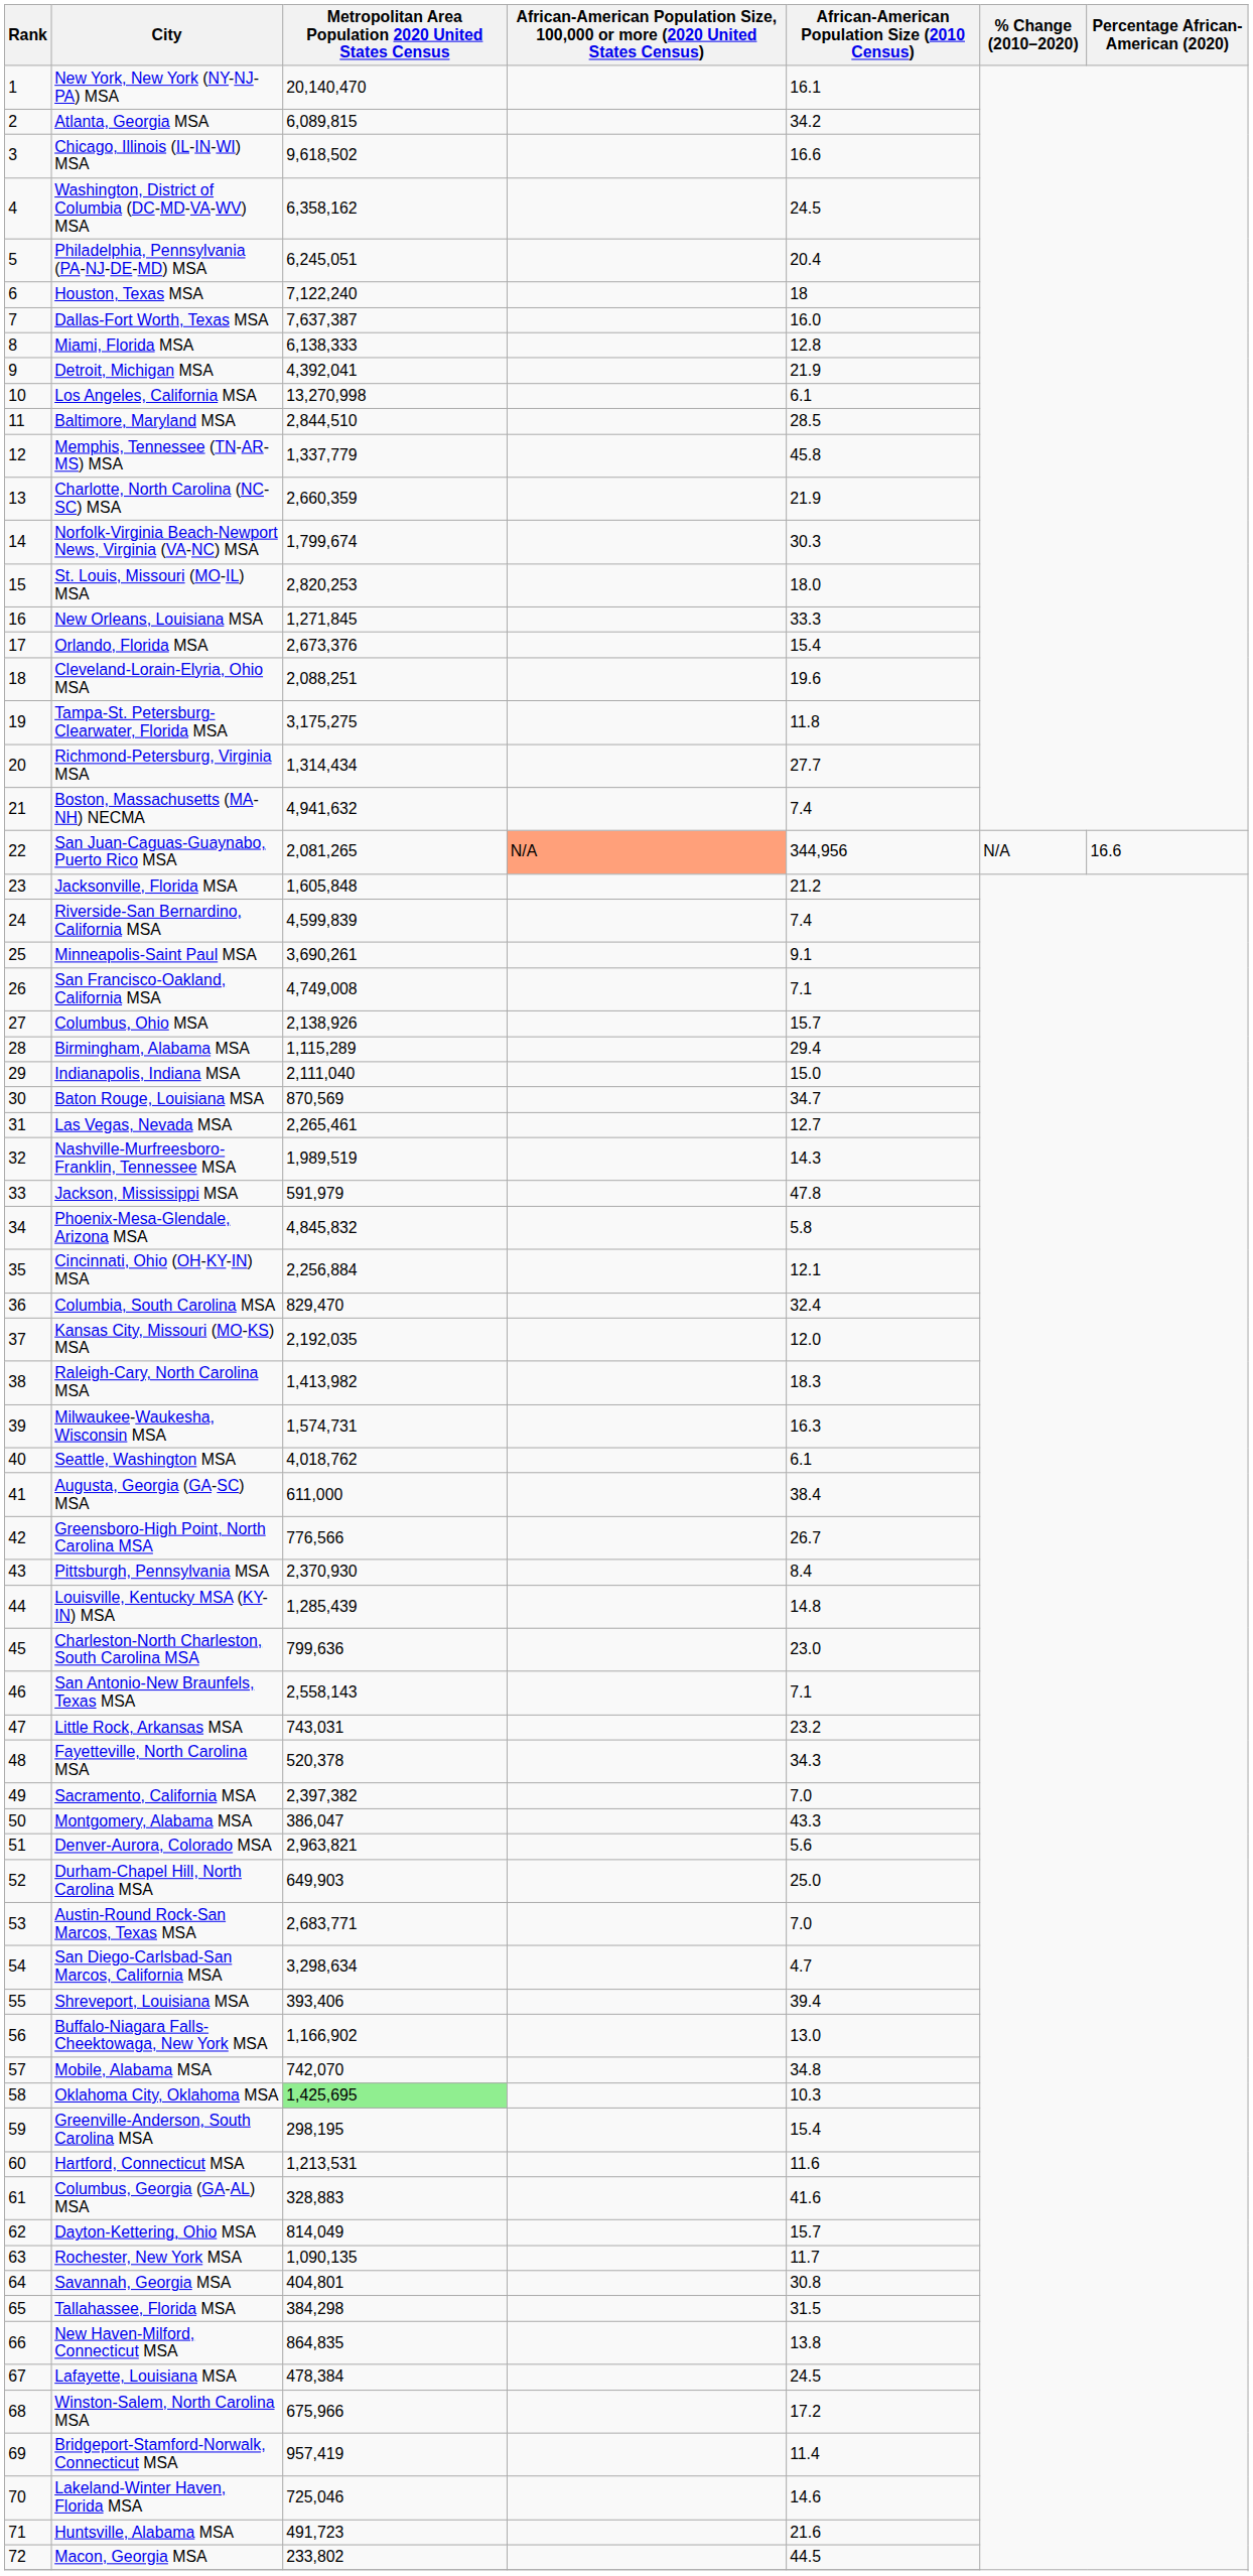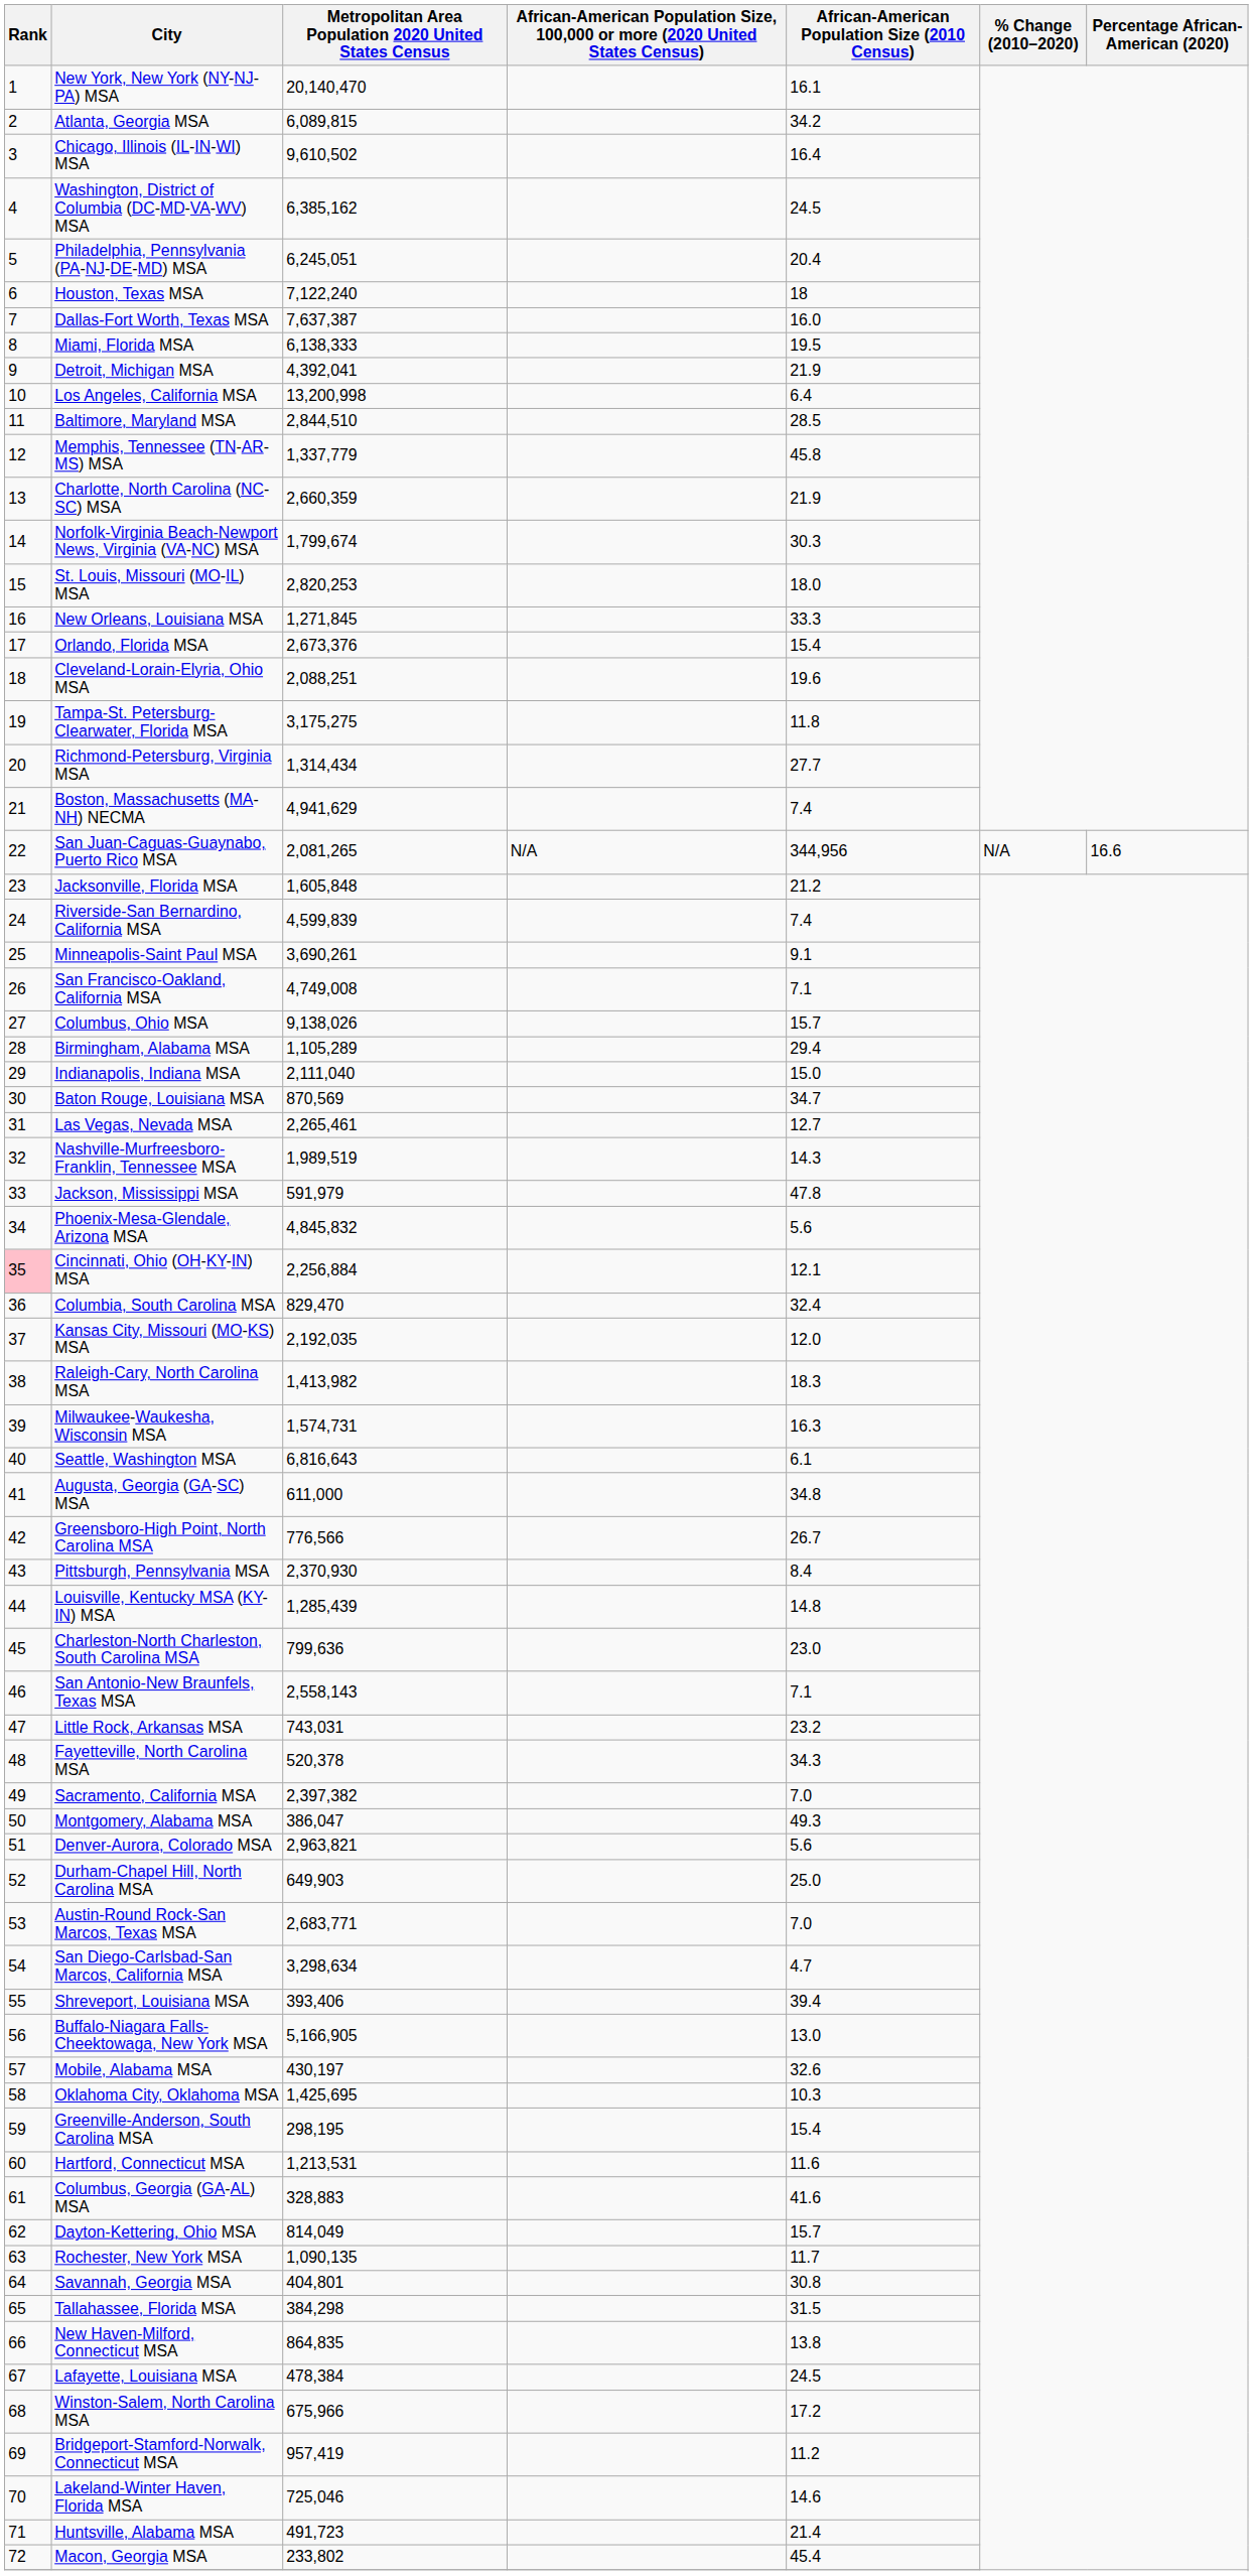Chicago, Illinois (IL-IN-WI) MSA | Metropolitan Area Population 2020 United States Census: 9,618,502 -> 9,610,502
Chicago, Illinois (IL-IN-WI) MSA | African-American Population Size (2010 Census): 16.6 -> 16.4
Washington, District of Columbia (DC-MD-VA-WV) MSA | Metropolitan Area Population 2020 United States Census: 6,358,162 -> 6,385,162
Miami, Florida MSA | African-American Population Size (2010 Census): 12.8 -> 19.5
Los Angeles, California MSA | Metropolitan Area Population 2020 United States Census: 13,270,998 -> 13,200,998
Los Angeles, California MSA | African-American Population Size (2010 Census): 6.1 -> 6.4
Boston, Massachusetts (MA-NH) NECMA | Metropolitan Area Population 2020 United States Census: 4,941,632 -> 4,941,629
San Juan-Caguas-Guaynabo, Puerto Rico MSA | column 4: lightsalmon background -> no background
Columbus, Ohio MSA | Metropolitan Area Population 2020 United States Census: 2,138,926 -> 9,138,026
Birmingham, Alabama MSA | Metropolitan Area Population 2020 United States Census: 1,115,289 -> 1,105,289
Phoenix-Mesa-Glendale, Arizona MSA | African-American Population Size (2010 Census): 5.8 -> 5.6
Cincinnati, Ohio (OH-KY-IN) MSA | Rank: no background -> pink background
Seattle, Washington MSA | Metropolitan Area Population 2020 United States Census: 4,018,762 -> 6,816,643
Augusta, Georgia (GA-SC) MSA | African-American Population Size (2010 Census): 38.4 -> 34.8
Montgomery, Alabama MSA | African-American Population Size (2010 Census): 43.3 -> 49.3
Buffalo-Niagara Falls-Cheektowaga, New York MSA | Metropolitan Area Population 2020 United States Census: 1,166,902 -> 5,166,905
Mobile, Alabama MSA | Metropolitan Area Population 2020 United States Census: 742,070 -> 430,197
Mobile, Alabama MSA | African-American Population Size (2010 Census): 34.8 -> 32.6
Oklahoma City, Oklahoma MSA | Metropolitan Area Population 2020 United States Census: lightgreen background -> no background
Bridgeport-Stamford-Norwalk, Connecticut MSA | African-American Population Size (2010 Census): 11.4 -> 11.2
Huntsville, Alabama MSA | African-American Population Size (2010 Census): 21.6 -> 21.4
Macon, Georgia MSA | African-American Population Size (2010 Census): 44.5 -> 45.4
